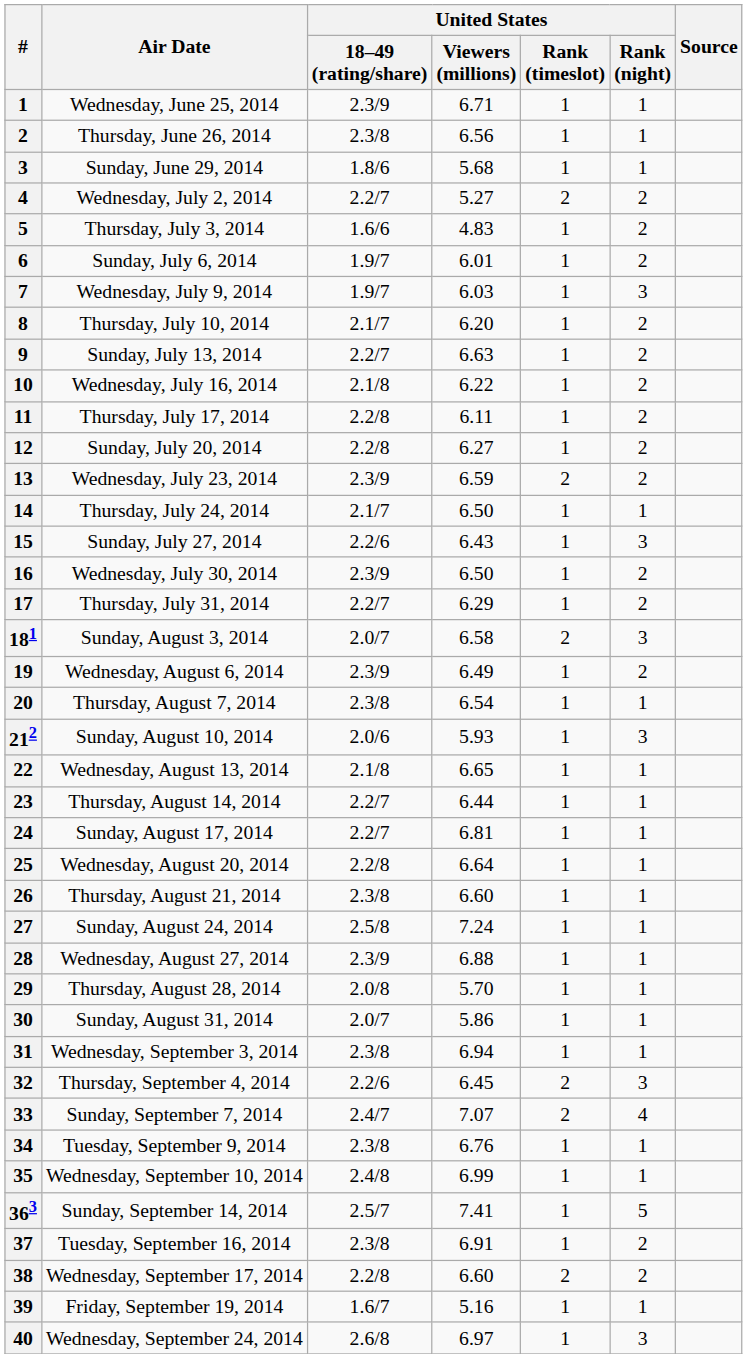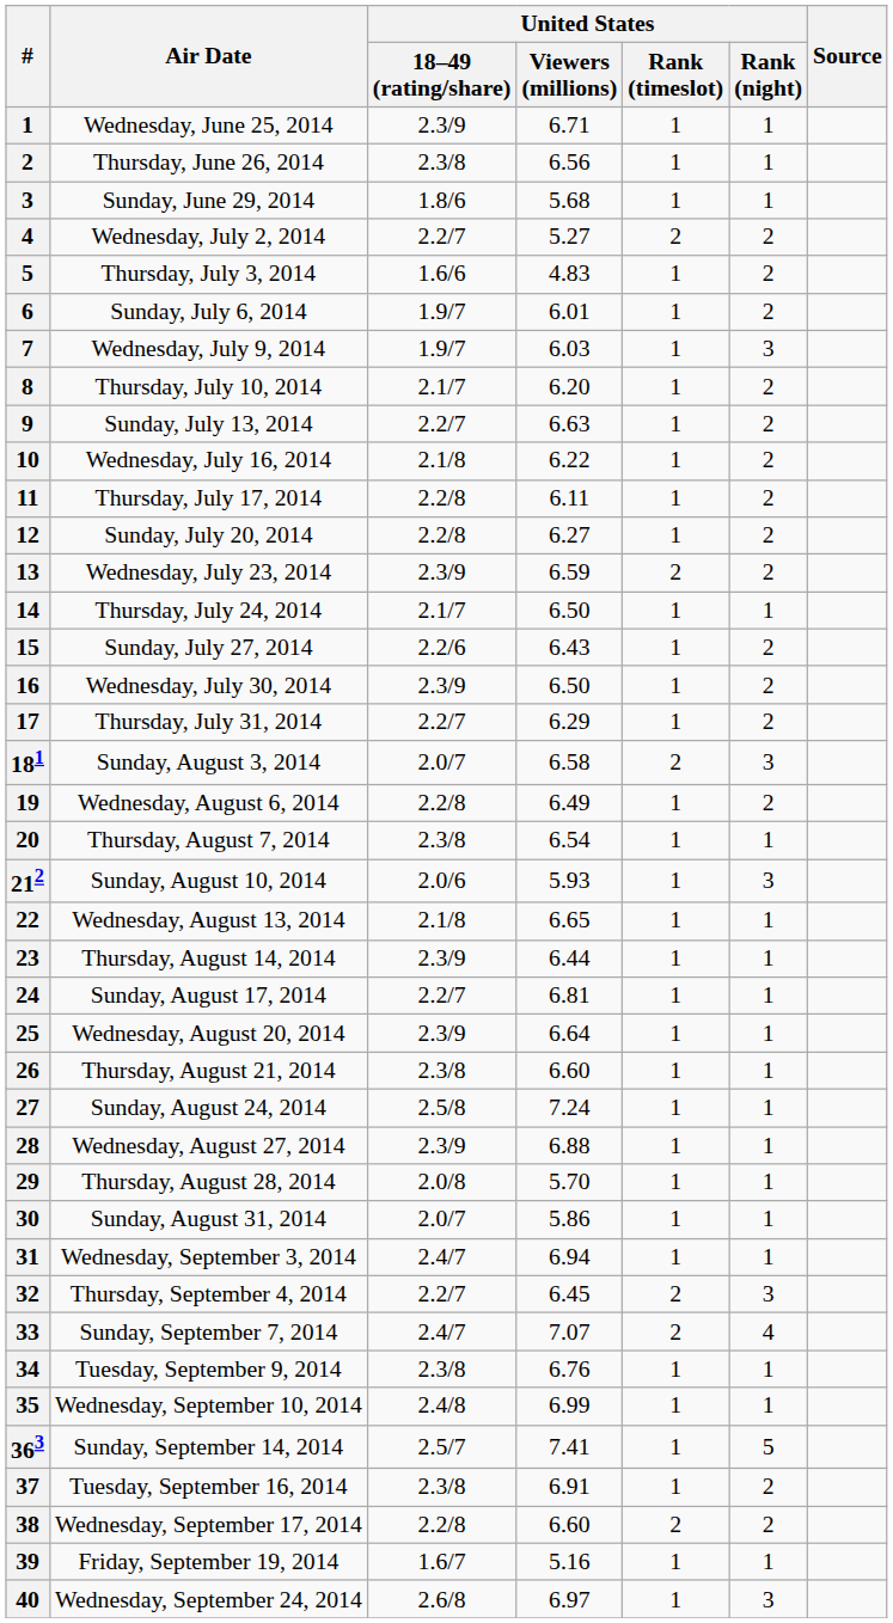Sunday, July 27, 2014 | United States / Rank (night): 3 -> 2
Wednesday, August 6, 2014 | United States / 18–49 (rating/share): 2.3/9 -> 2.2/8
Thursday, August 14, 2014 | United States / 18–49 (rating/share): 2.2/7 -> 2.3/9
Wednesday, August 20, 2014 | United States / 18–49 (rating/share): 2.2/8 -> 2.3/9
Wednesday, September 3, 2014 | United States / 18–49 (rating/share): 2.3/8 -> 2.4/7
Thursday, September 4, 2014 | United States / 18–49 (rating/share): 2.2/6 -> 2.2/7
